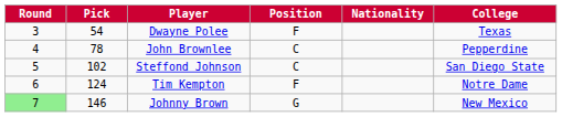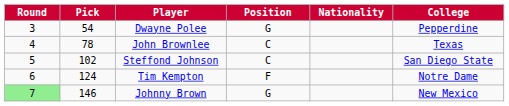Dwayne Polee | Position: F -> G
Dwayne Polee | College: Texas -> Pepperdine
John Brownlee | College: Pepperdine -> Texas
